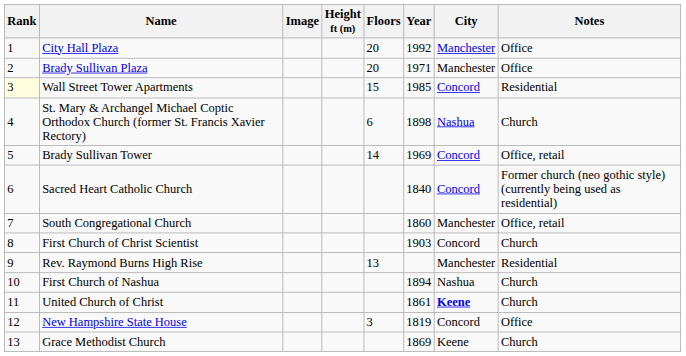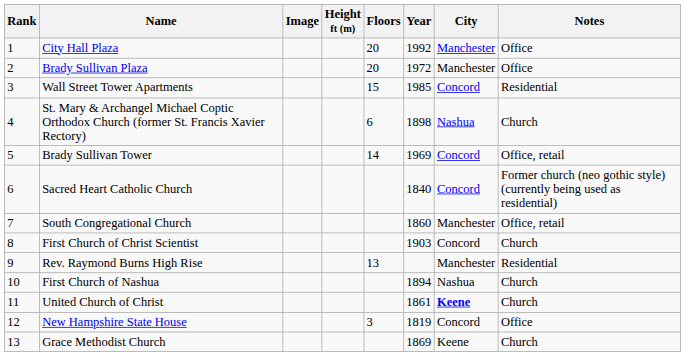Brady Sullivan Plaza | Year: 1971 -> 1972
Wall Street Tower Apartments | Rank: lightyellow background -> no background
